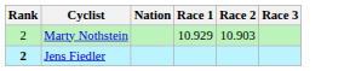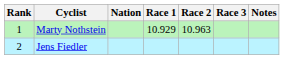+ column: Notes
Marty Nothstein | Rank: 2 -> 1
Marty Nothstein | Race 2: 10.903 -> 10.963
Jens Fiedler | Rank: bold -> normal
